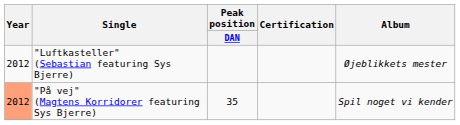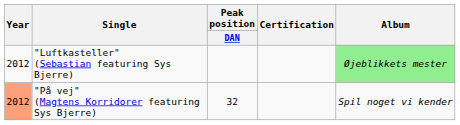"Luftkasteller" (Sebastian featuring Sys Bjerre) | Album: no background -> lightgreen background
"På vej" (Magtens Korridorer featuring Sys Bjerre) | Peak position / DAN: 35 -> 32
